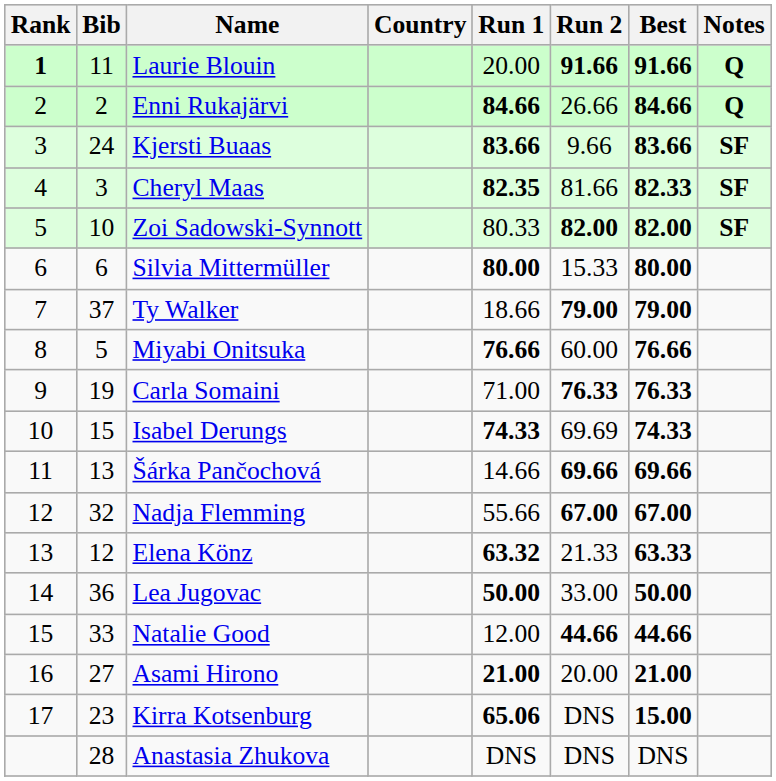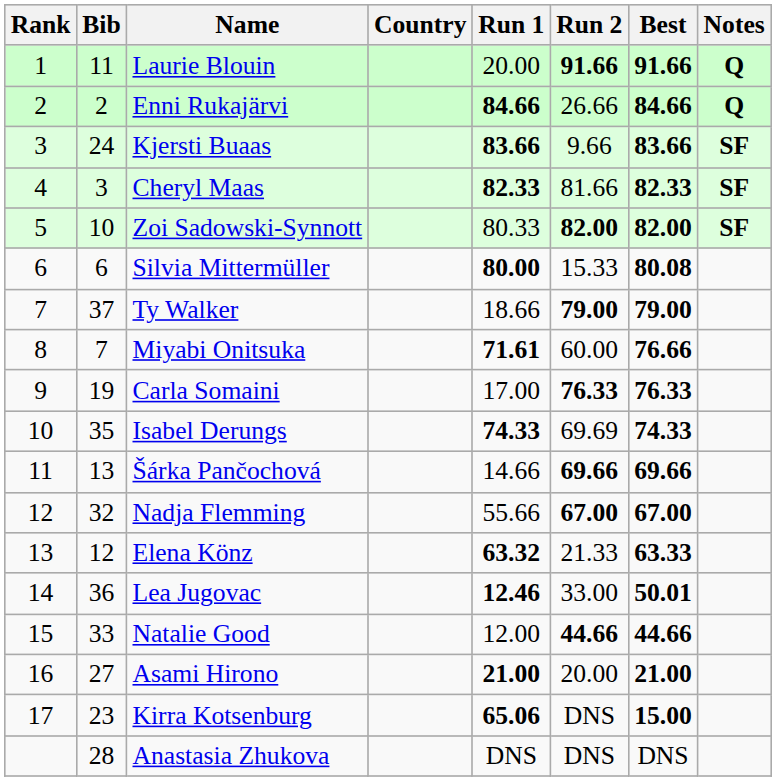Laurie Blouin | Rank: bold -> normal
Cheryl Maas | Run 1: 82.35 -> 82.33
Silvia Mittermüller | Best: 80.00 -> 80.08
Miyabi Onitsuka | Bib: 5 -> 7
Miyabi Onitsuka | Run 1: 76.66 -> 71.61
Carla Somaini | Run 1: 71.00 -> 17.00
Isabel Derungs | Bib: 15 -> 35
Lea Jugovac | Run 1: 50.00 -> 12.46
Lea Jugovac | Best: 50.00 -> 50.01
